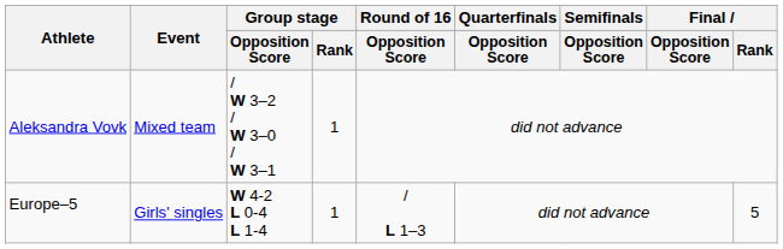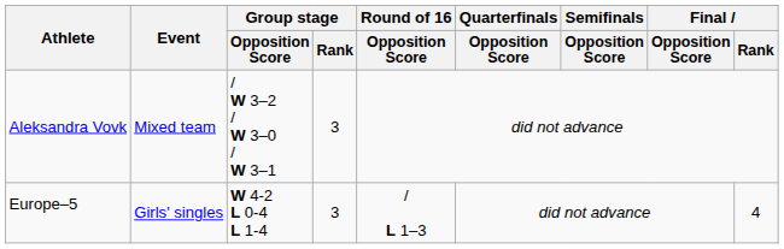Aleksandra Vovk | Group stage / Rank: 1 -> 3
Europe–5 | Group stage / Rank: 1 -> 3
Europe–5 | Final / Rank: 5 -> 4
